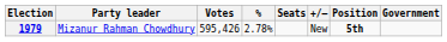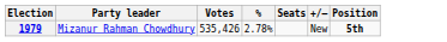- column: Government
1979 | Votes: 595,426 -> 535,426
